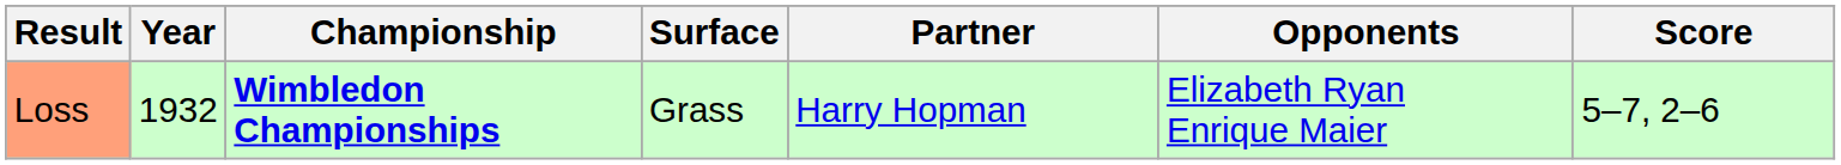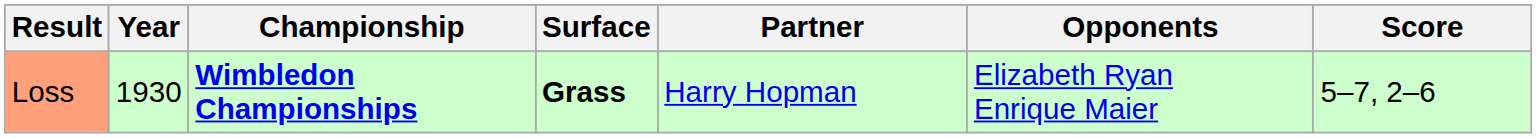Loss | Year: 1932 -> 1930
Loss | Surface: normal -> bold
